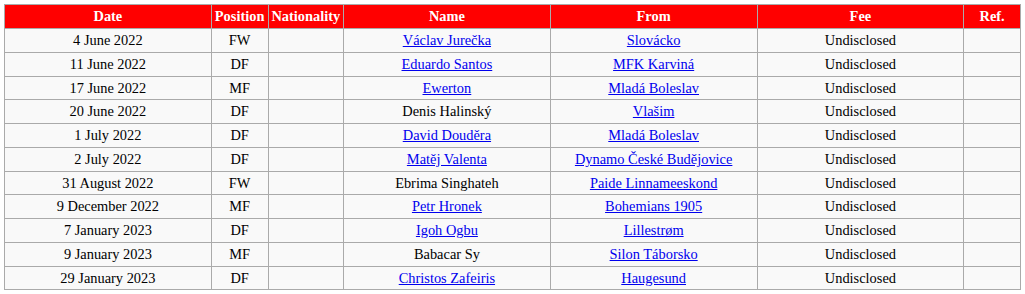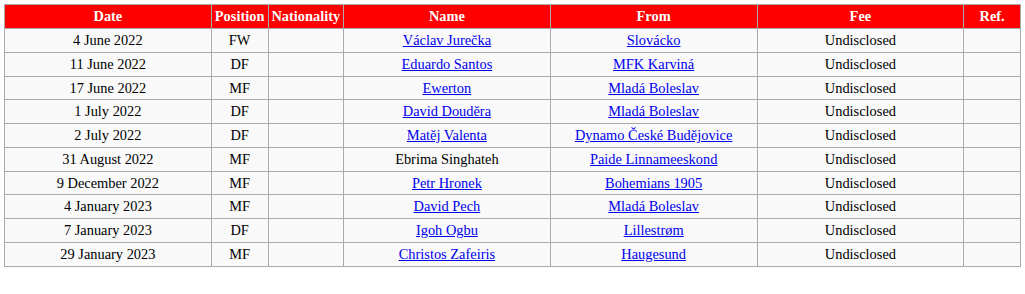- row: 20 June 2022 | DF | Denis Halinský | Vlašim | Undisclosed
31 August 2022 | Position: FW -> MF
+ row: 4 January 2023 | MF | David Pech | Mladá Boleslav | Undisclosed
- row: 9 January 2023 | MF | Babacar Sy | Silon Táborsko | Undisclosed
29 January 2023 | Position: DF -> MF
